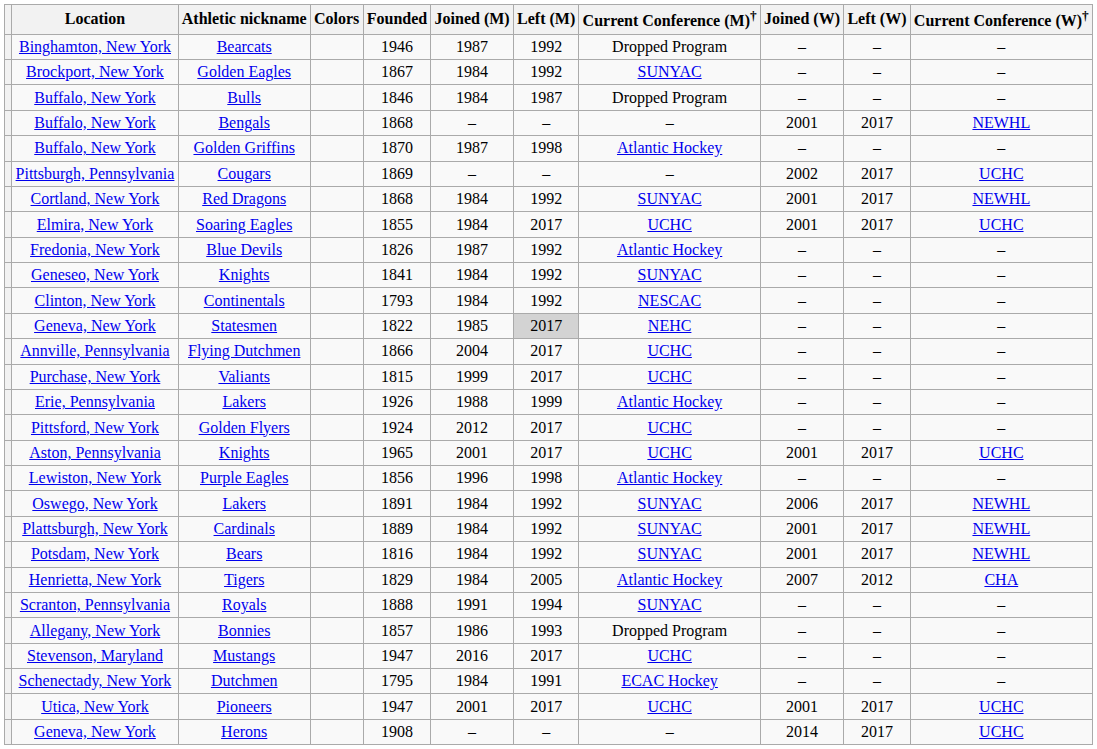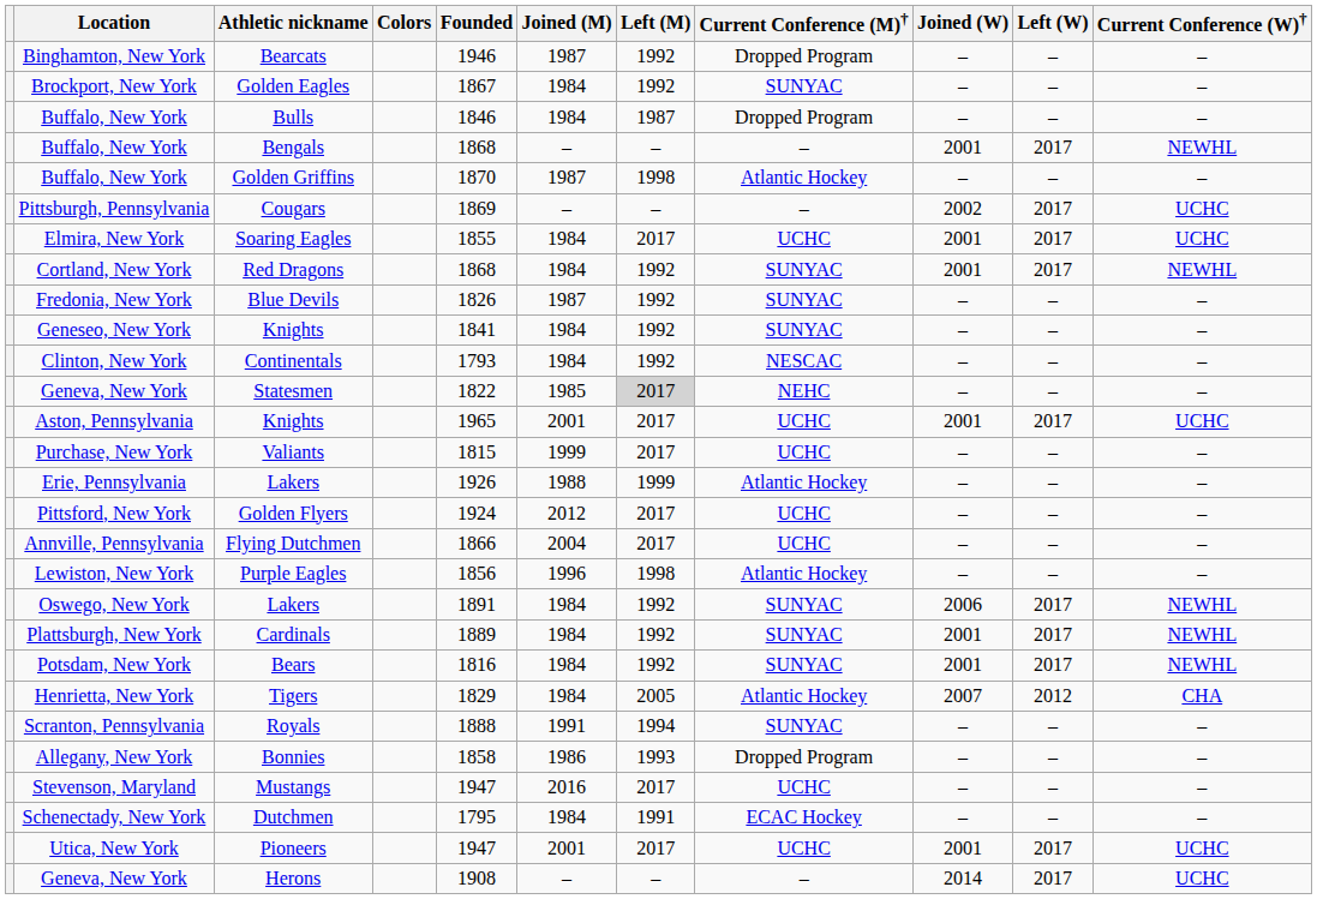rows swapped: Red Dragons <-> Soaring Eagles
Blue Devils | Current Conference (M)†: Atlantic Hockey -> SUNYAC
rows swapped: Flying Dutchmen <-> Aston, Pennsylvania / Knights
Bonnies | Founded: 1857 -> 1858
